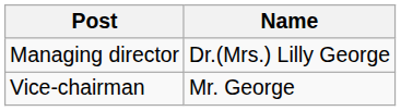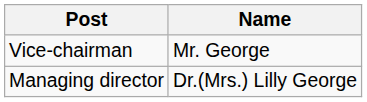rows swapped: Managing director <-> Vice-chairman
